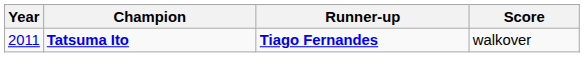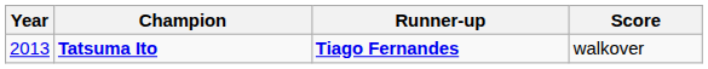Tatsuma Ito | Year: 2011 -> 2013
